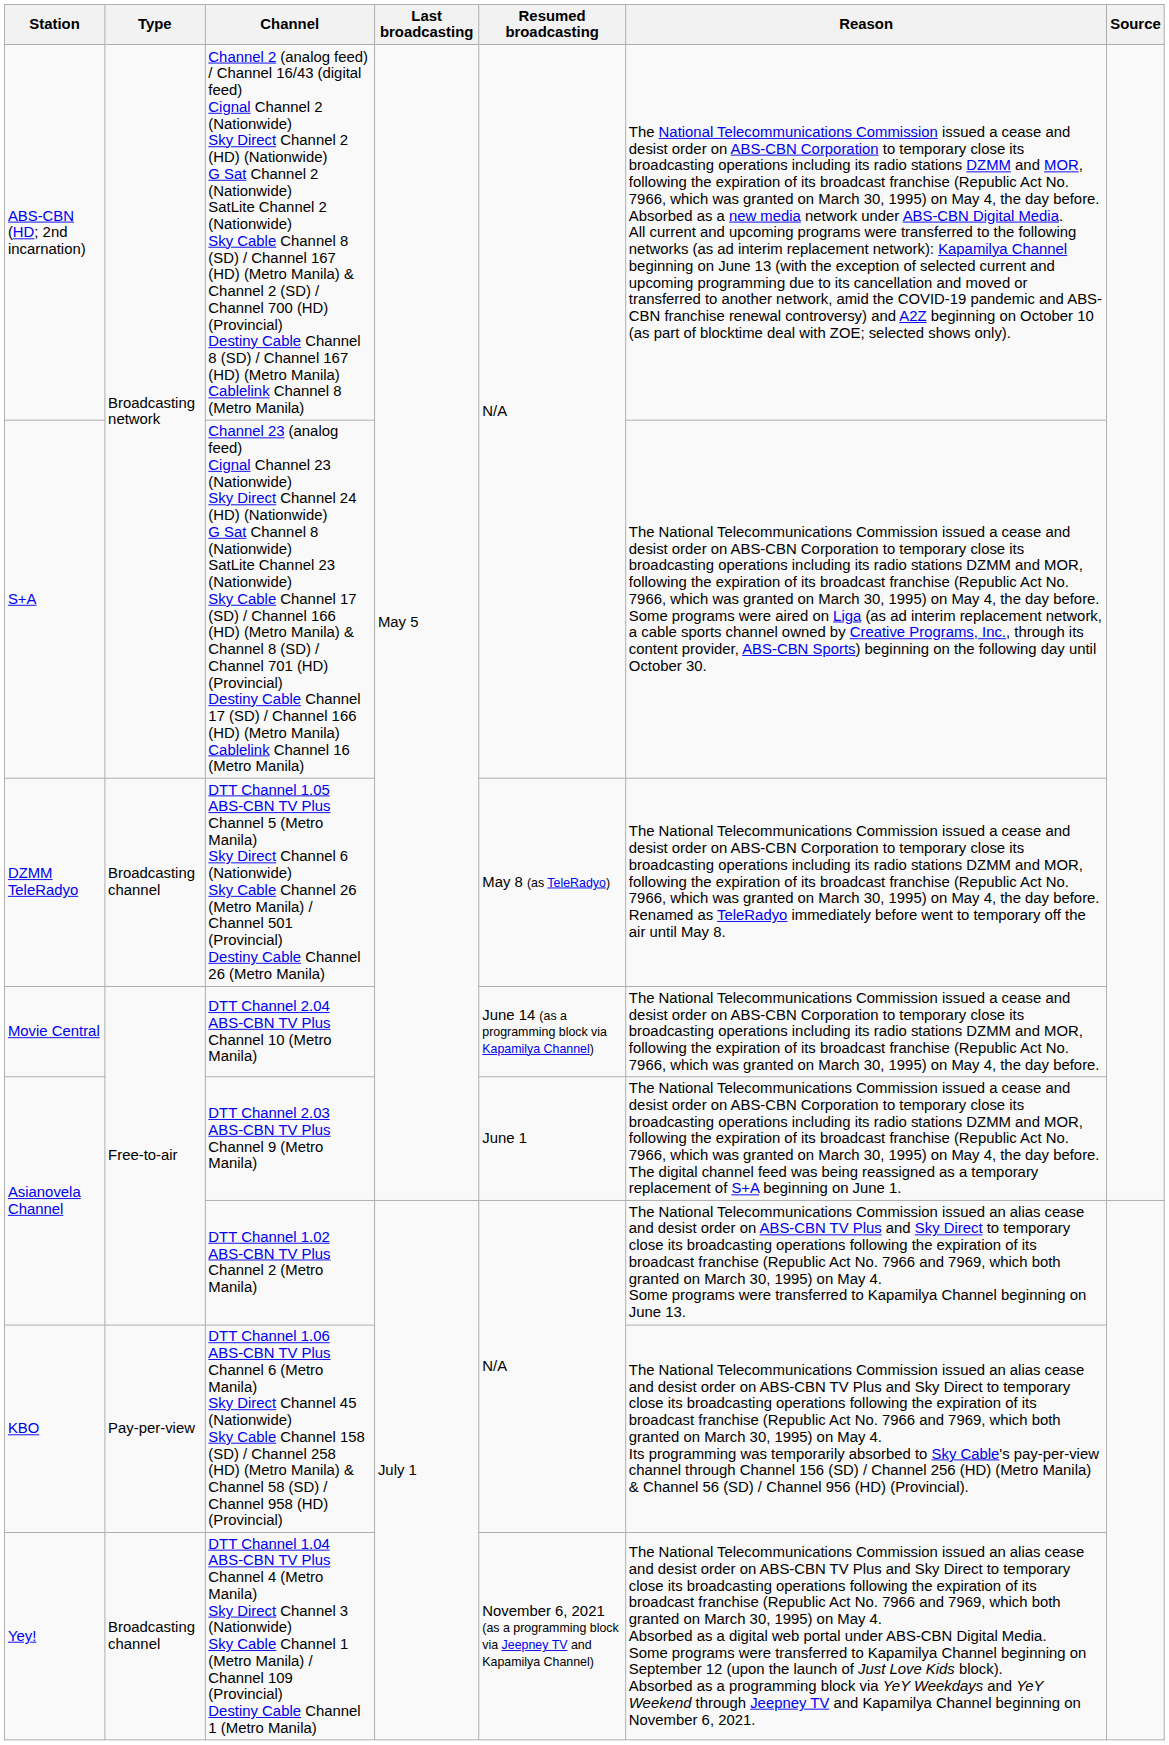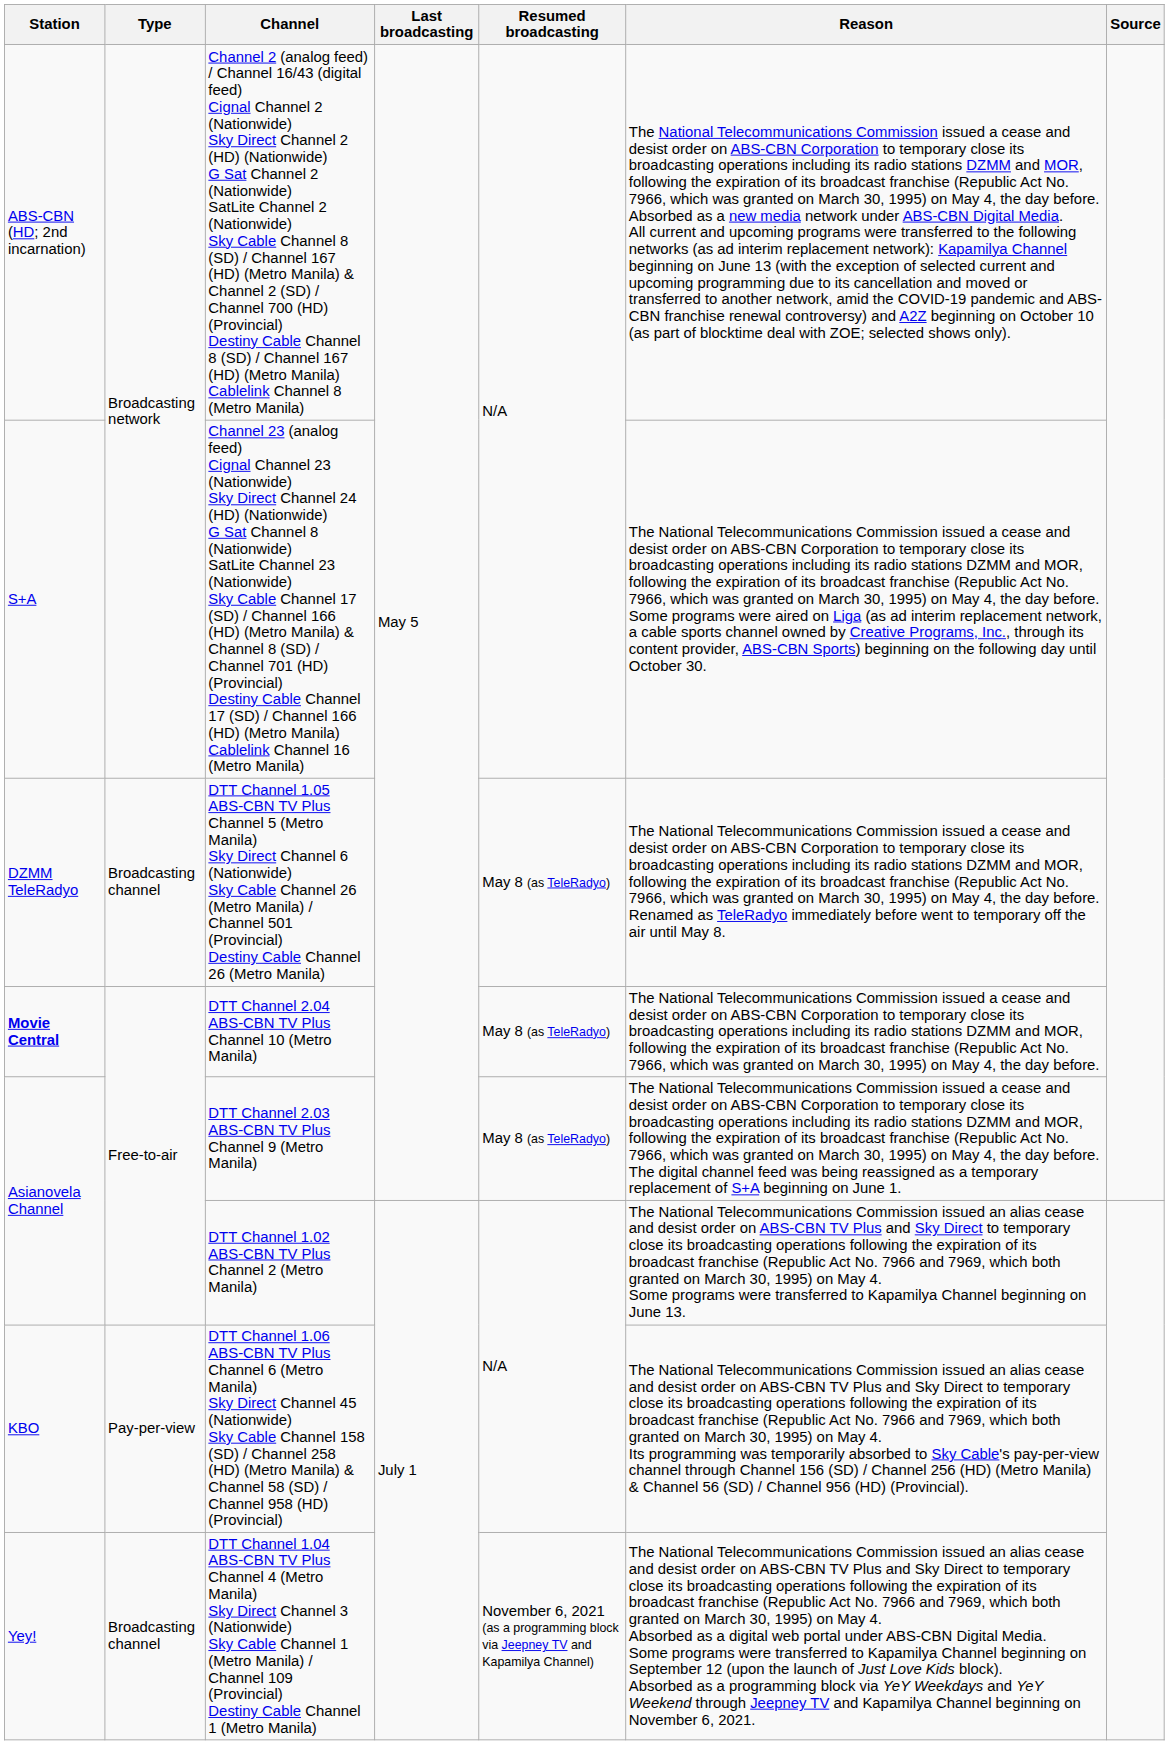DTT Channel 2.04 ABS-CBN TV Plus Channel 10 (Metro Manila) | Station: normal -> bold
DTT Channel 2.04 ABS-CBN TV Plus Channel 10 (Metro Manila) | Resumed broadcasting: June 14 (as a programming block via Kapamilya Channel) -> May 8 (as TeleRadyo)
DTT Channel 2.03 ABS-CBN TV Plus Channel 9 (Metro Manila) | Resumed broadcasting: June 1 -> May 8 (as TeleRadyo)
